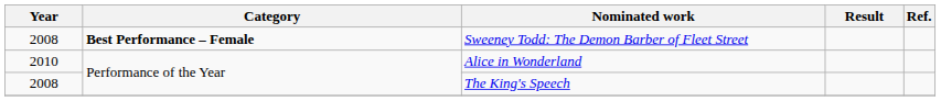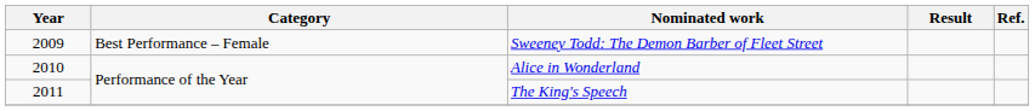Sweeney Todd: The Demon Barber of Fleet Street | Year: 2008 -> 2009
Sweeney Todd: The Demon Barber of Fleet Street | Category: bold -> normal
The King's Speech | Year: 2008 -> 2011
